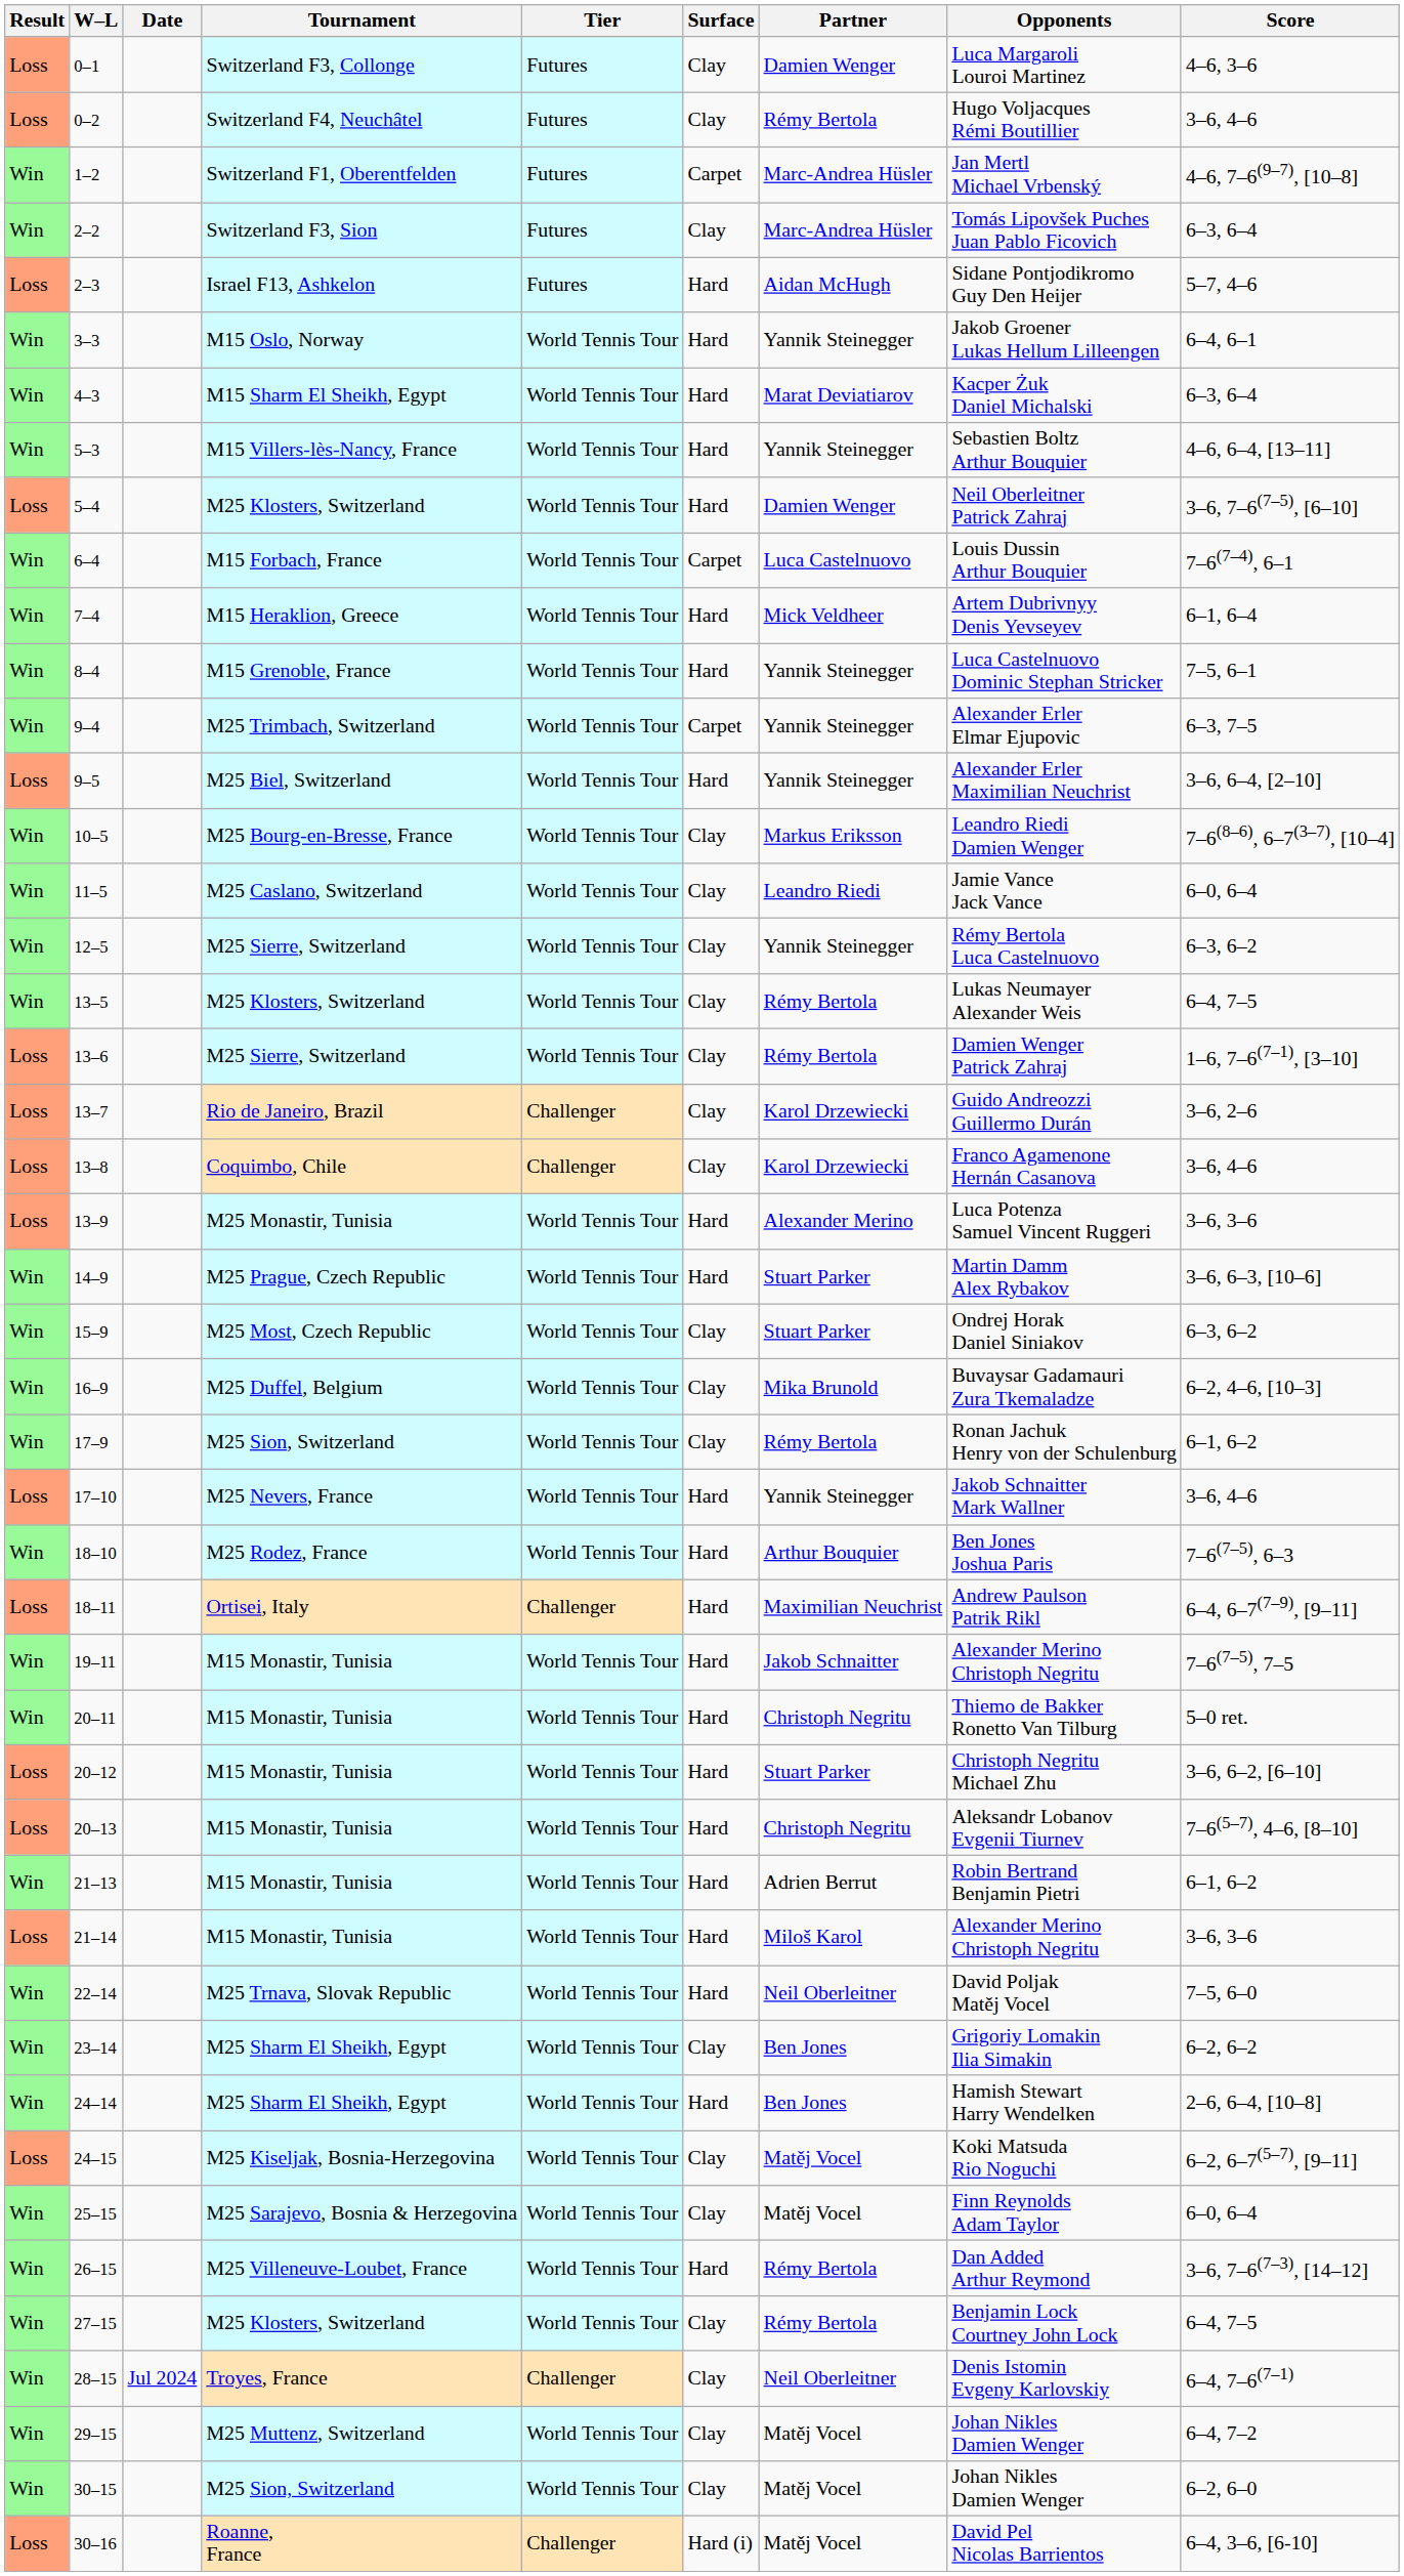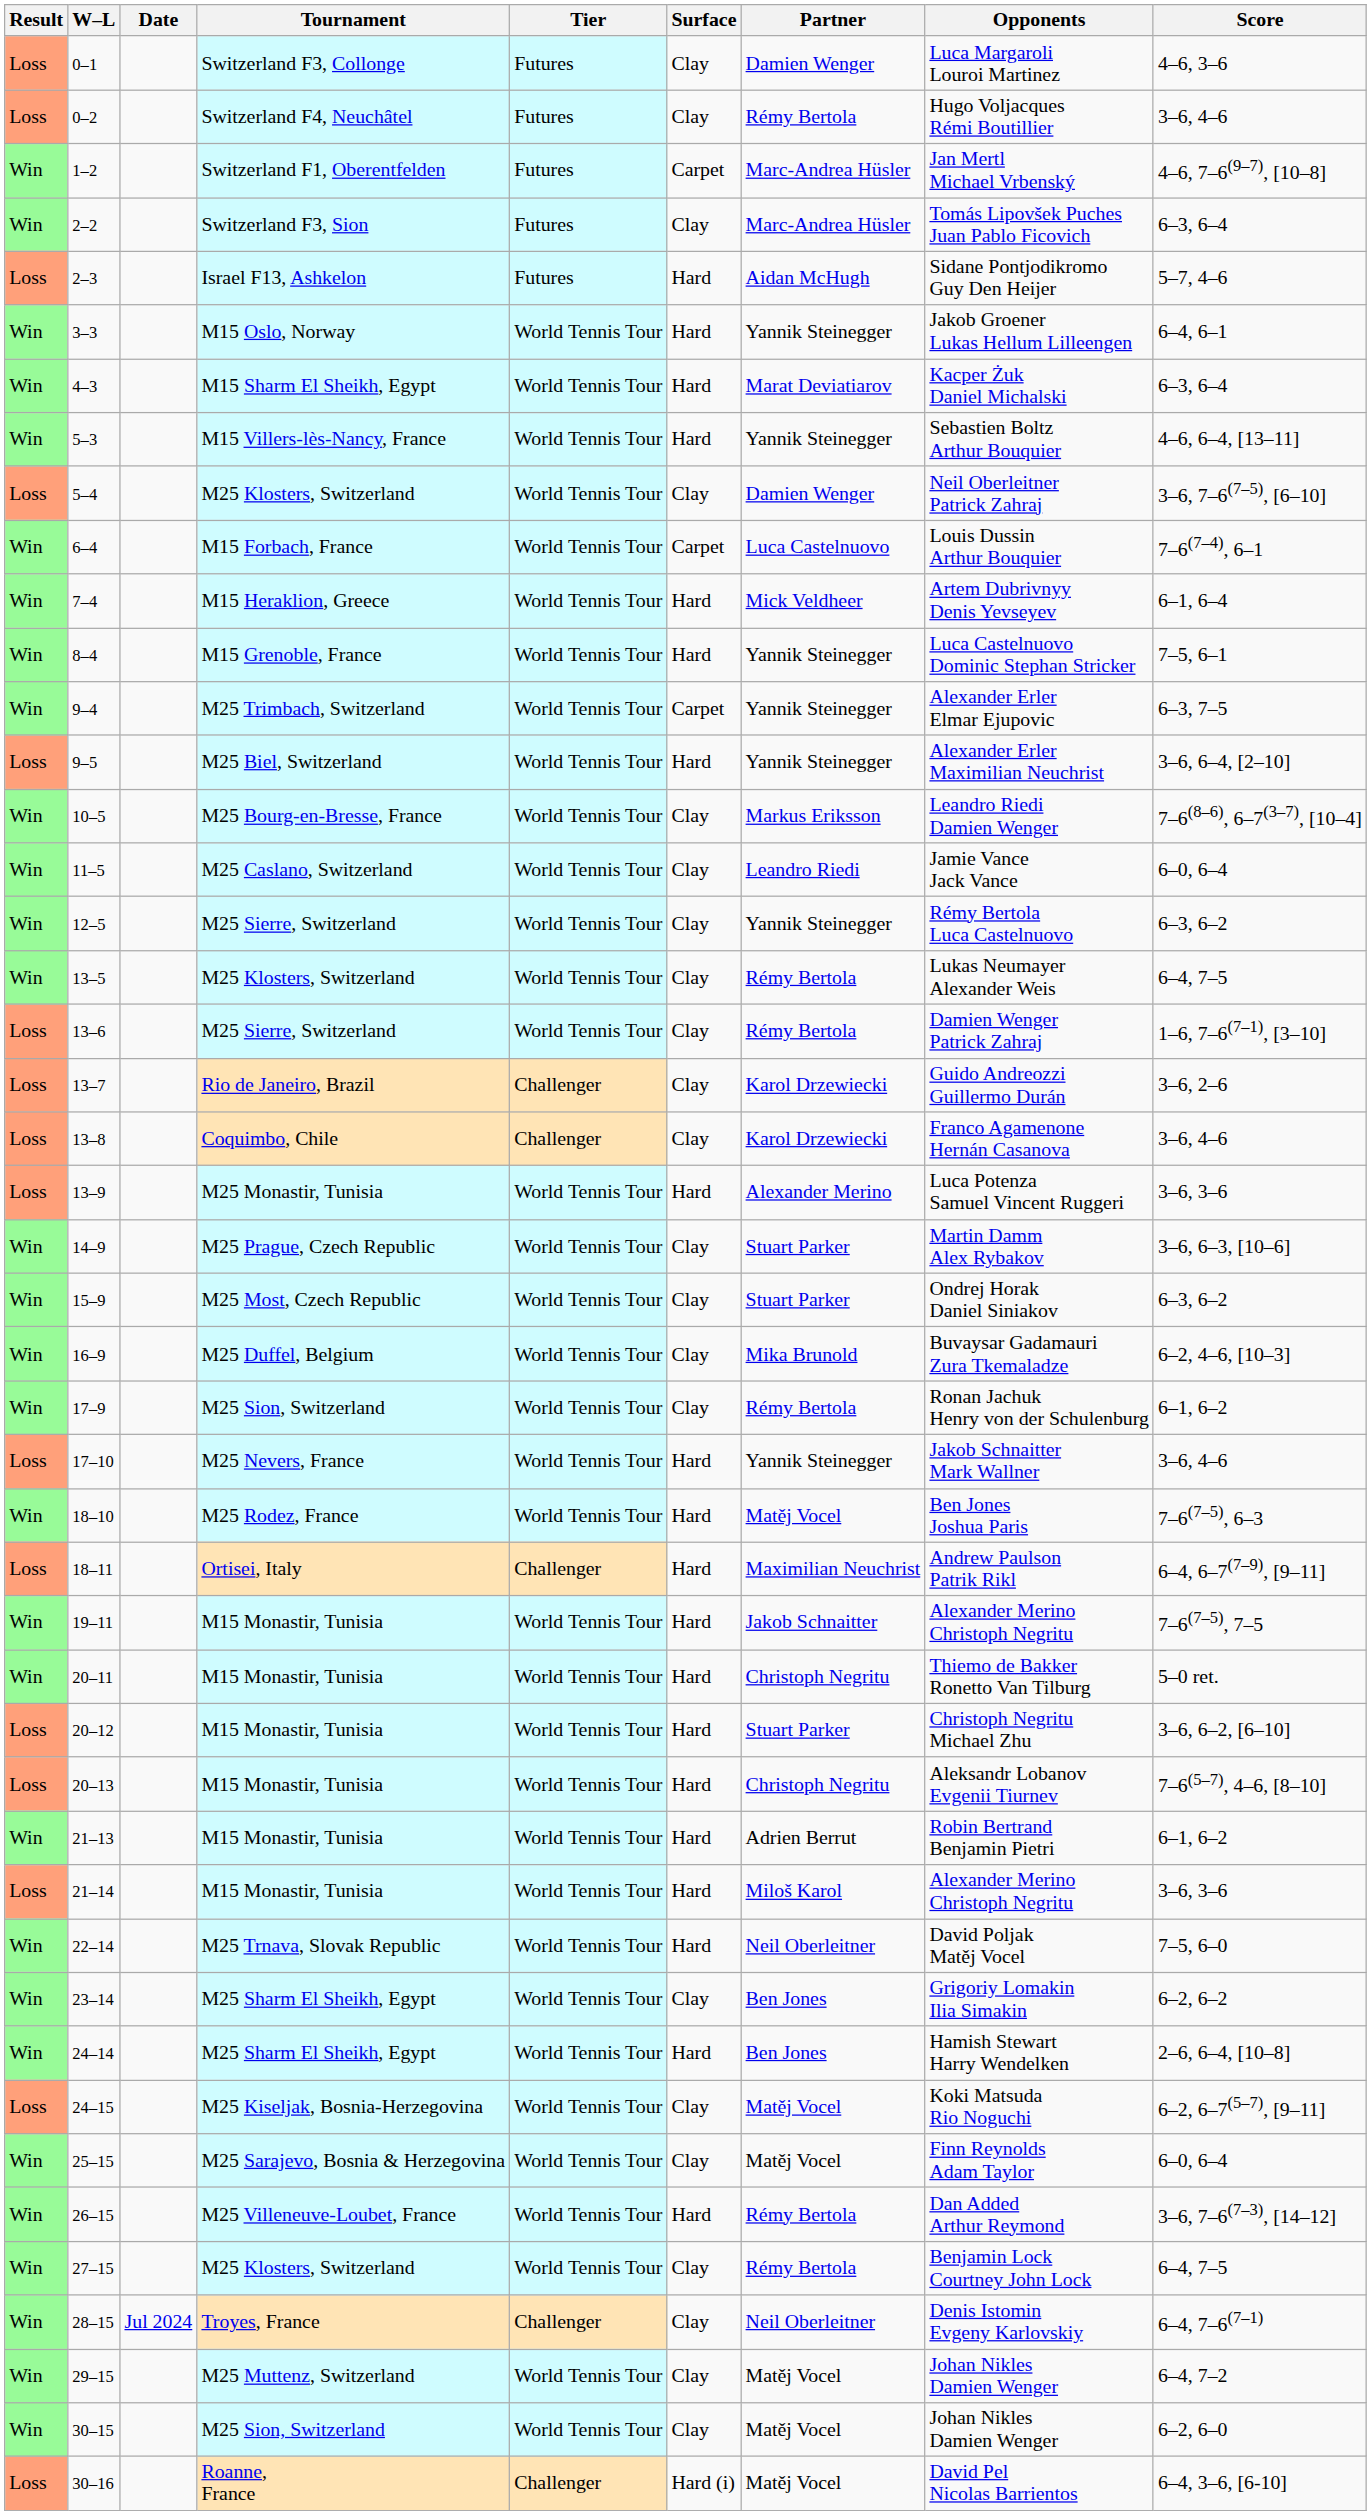5–4 | Surface: Hard -> Clay
14–9 | Surface: Hard -> Clay
18–10 | Partner: Arthur Bouquier -> Matěj Vocel
